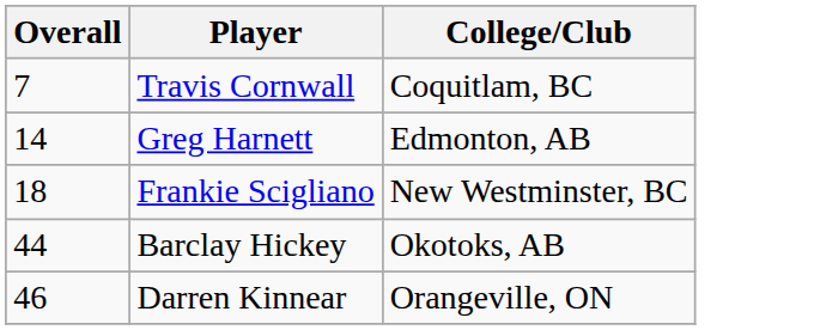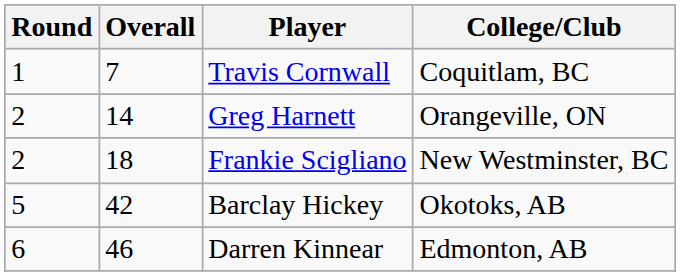+ column: Round | 1 | 2 | 2 | 5 | 6
Greg Harnett | College/Club: Edmonton, AB -> Orangeville, ON
Barclay Hickey | Overall: 44 -> 42
Darren Kinnear | College/Club: Orangeville, ON -> Edmonton, AB
